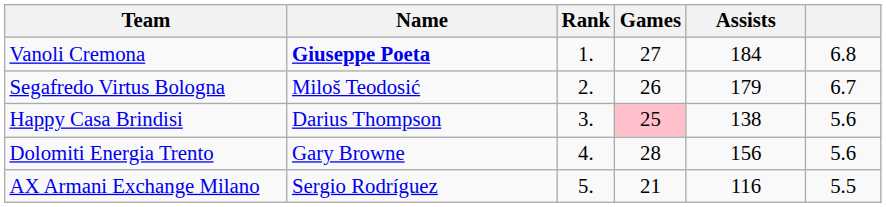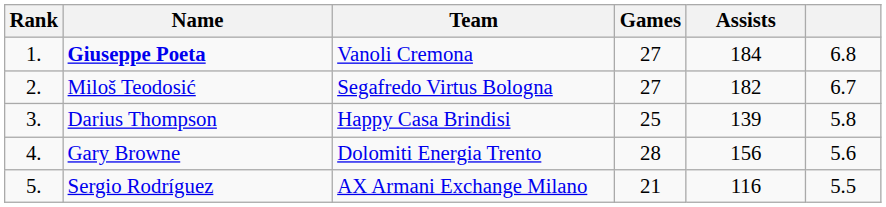columns swapped: Rank <-> Team
Miloš Teodosić | Games: 26 -> 27
Miloš Teodosić | Assists: 179 -> 182
Darius Thompson | Games: pink background -> no background
Darius Thompson | Assists: 138 -> 139
Darius Thompson | column 6: 5.6 -> 5.8
